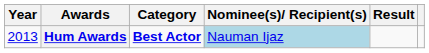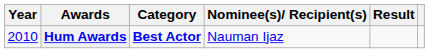Hum Awards | Year: 2013 -> 2010
Hum Awards | Nominee(s)/ Recipient(s): lightblue background -> no background
